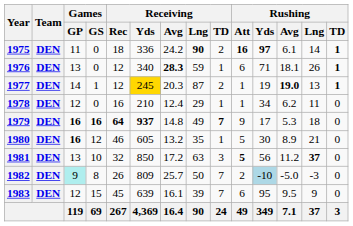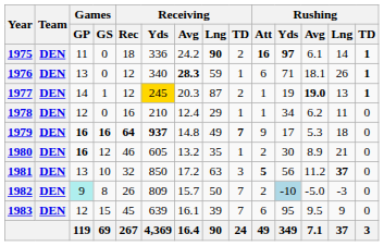1980 | Rushing / Att: 5 -> 2
1982 | Receiving / Avg: 25.7 -> 15.7
